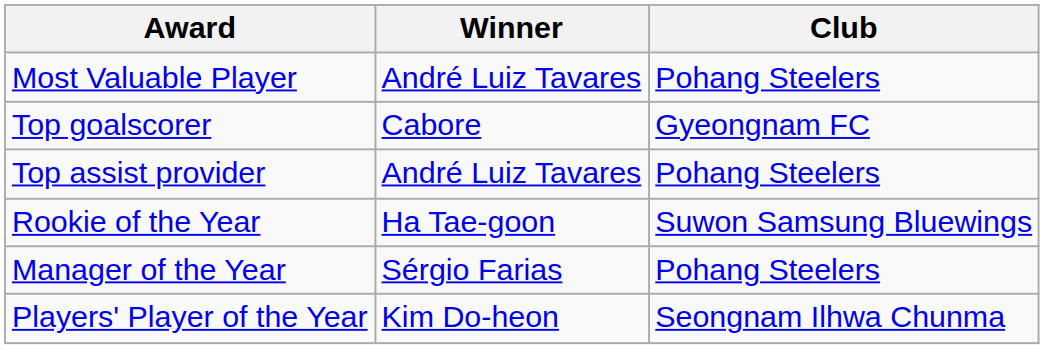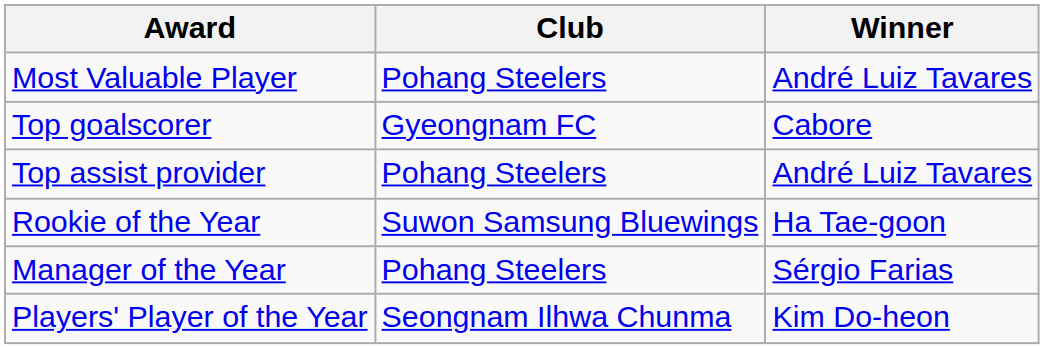columns swapped: Winner <-> Club
